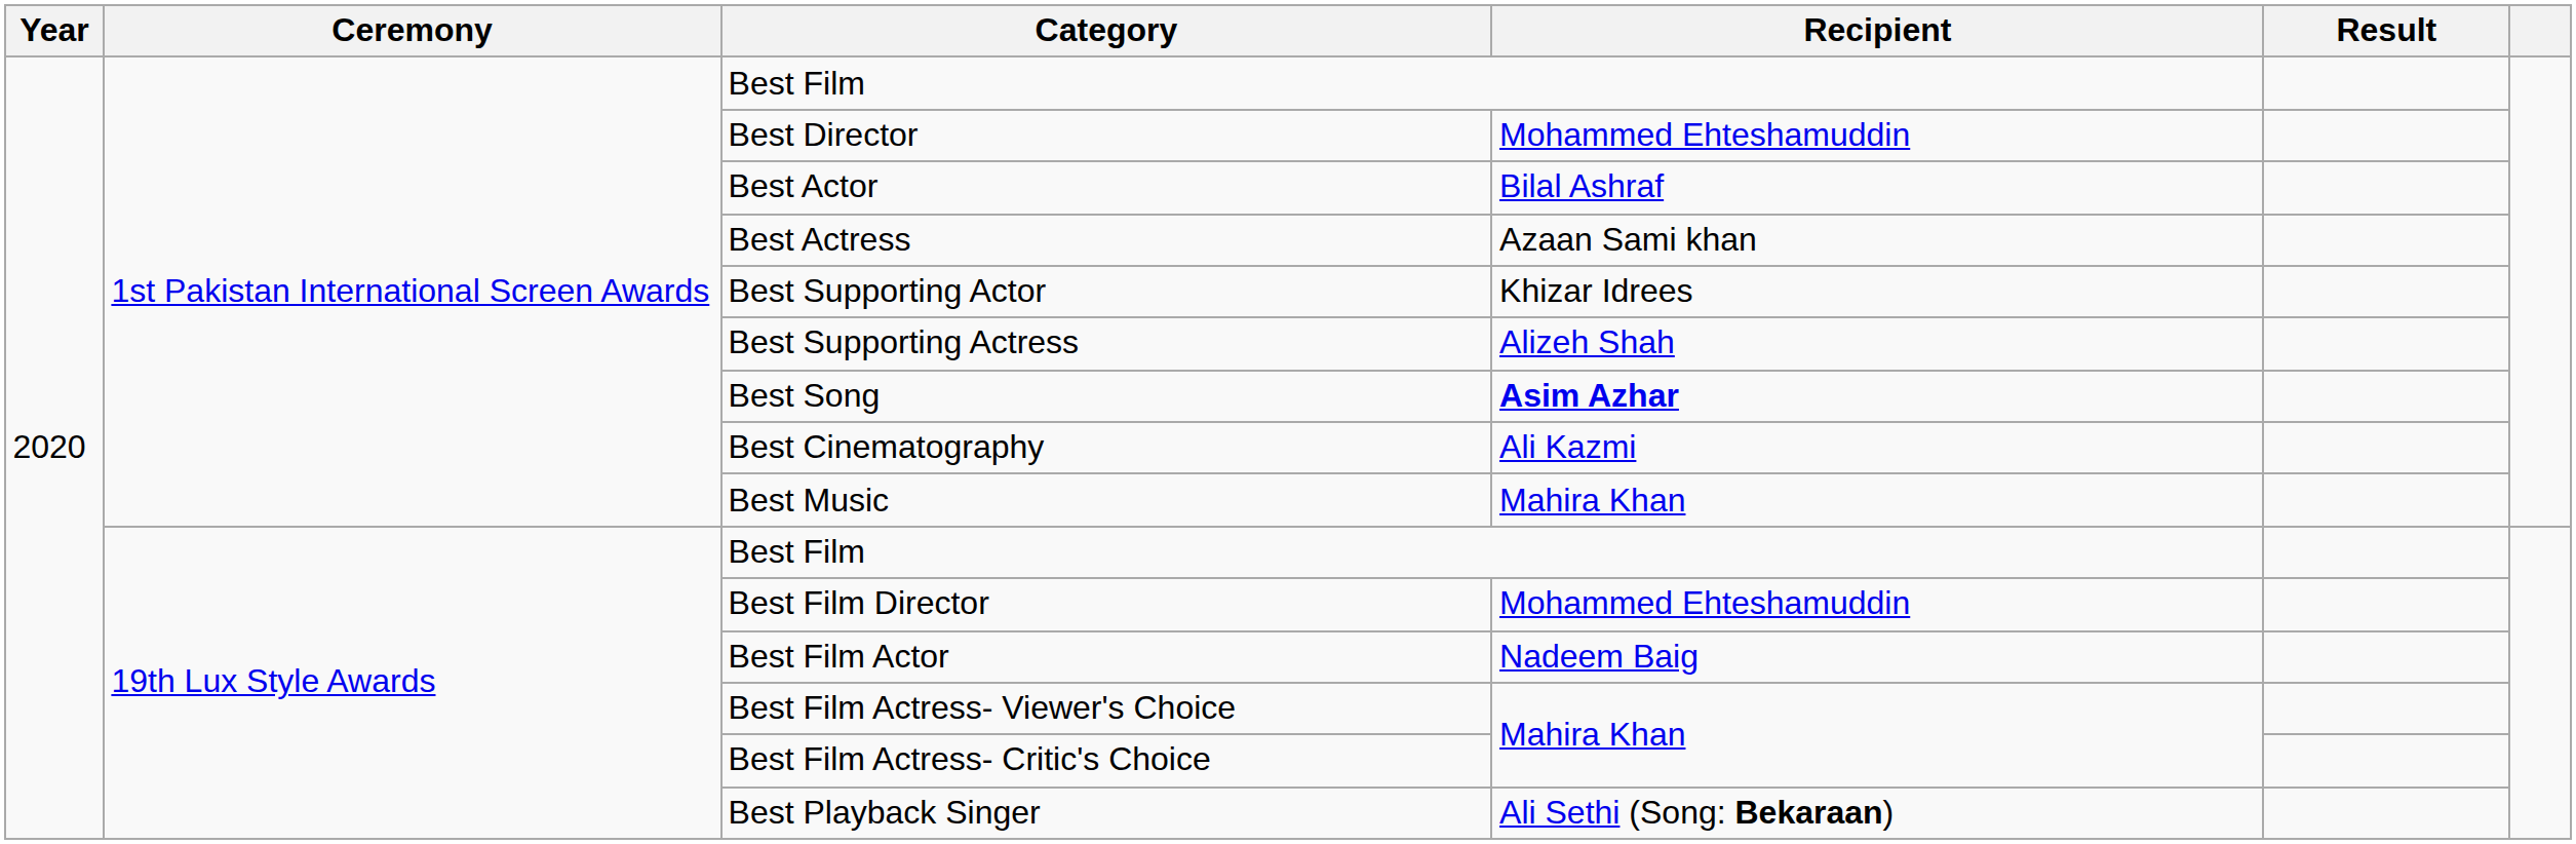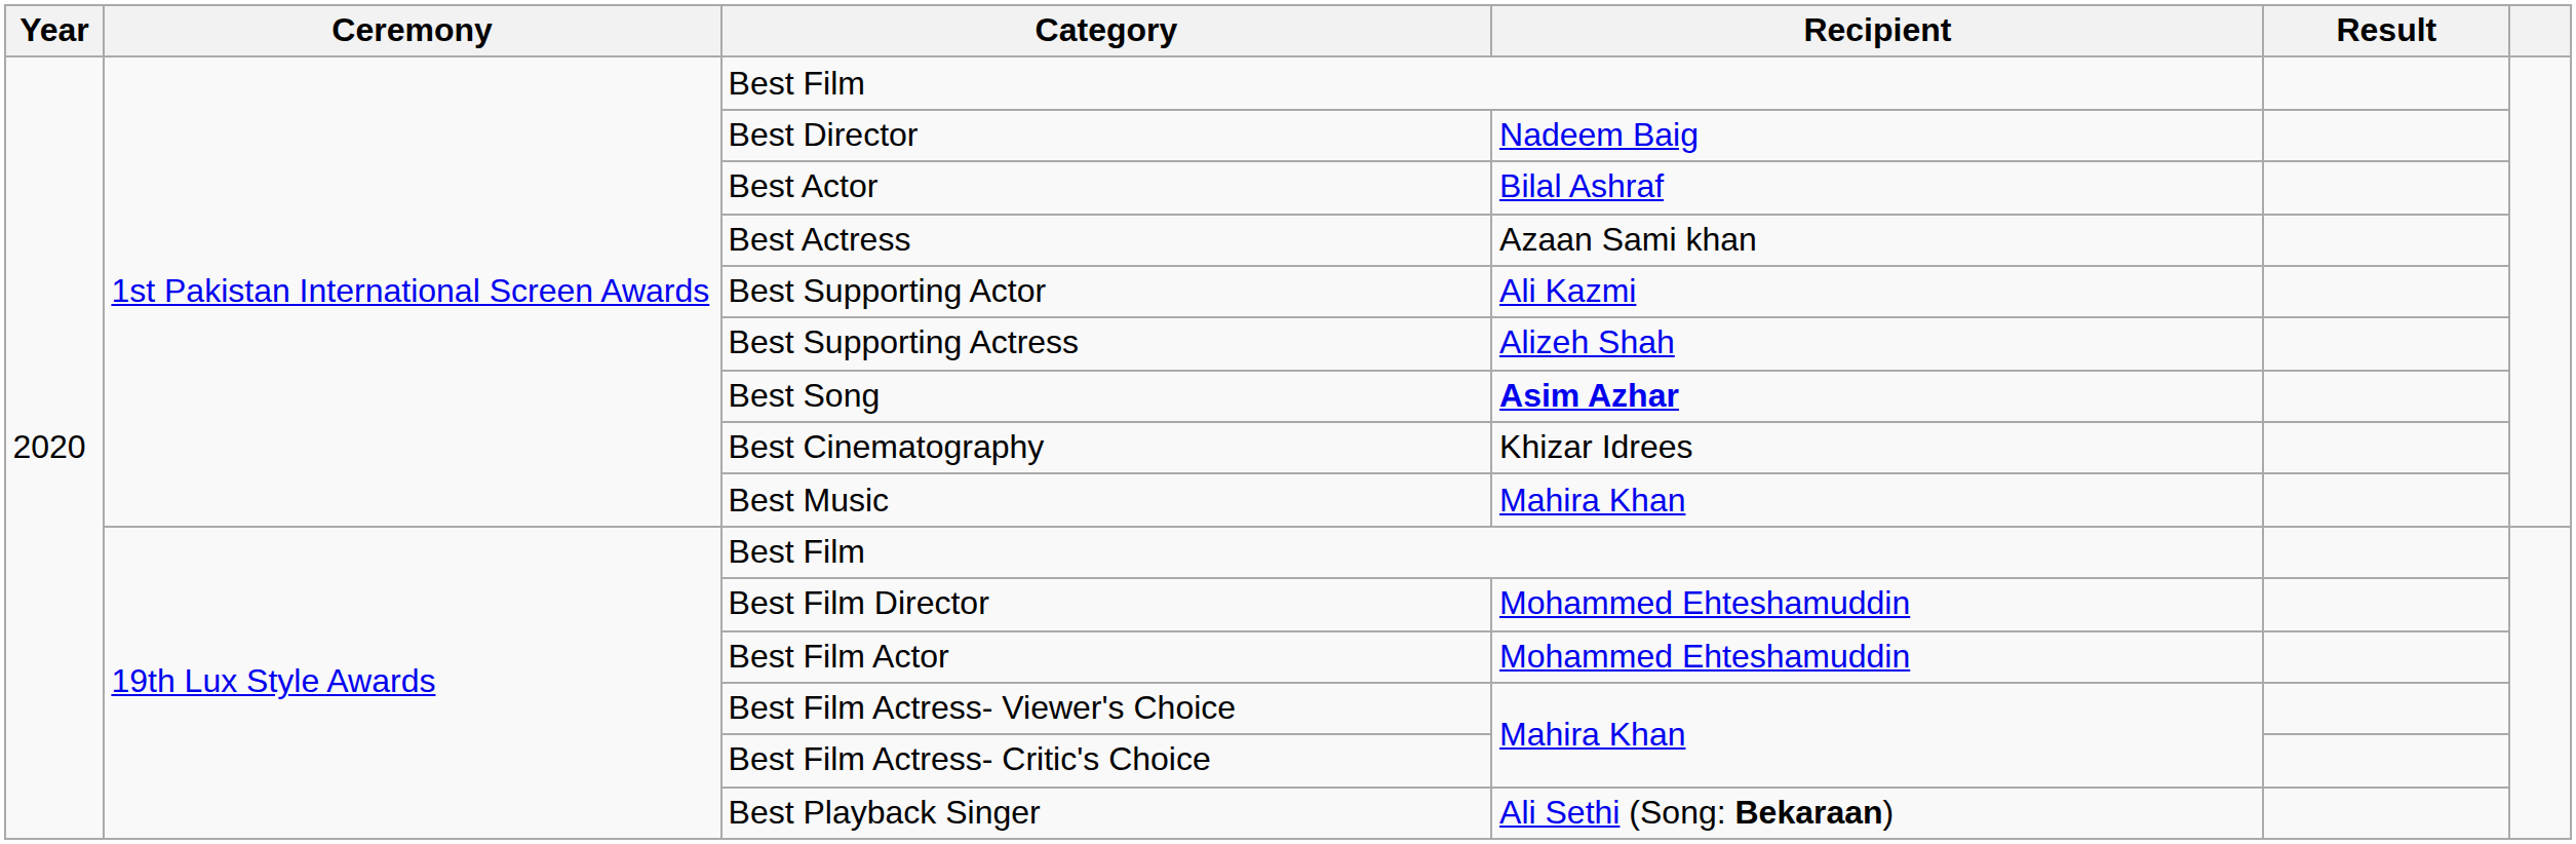Best Director | Recipient: Mohammed Ehteshamuddin -> Nadeem Baig
Best Supporting Actor | Recipient: Khizar Idrees -> Ali Kazmi
Best Cinematography | Recipient: Ali Kazmi -> Khizar Idrees
Best Film Actor | Recipient: Nadeem Baig -> Mohammed Ehteshamuddin
